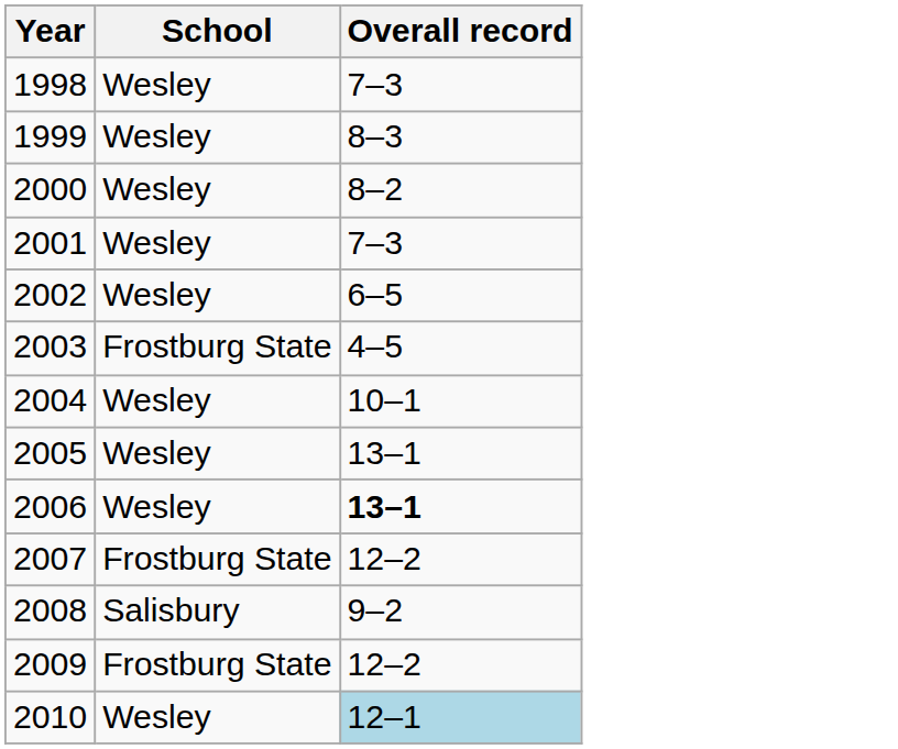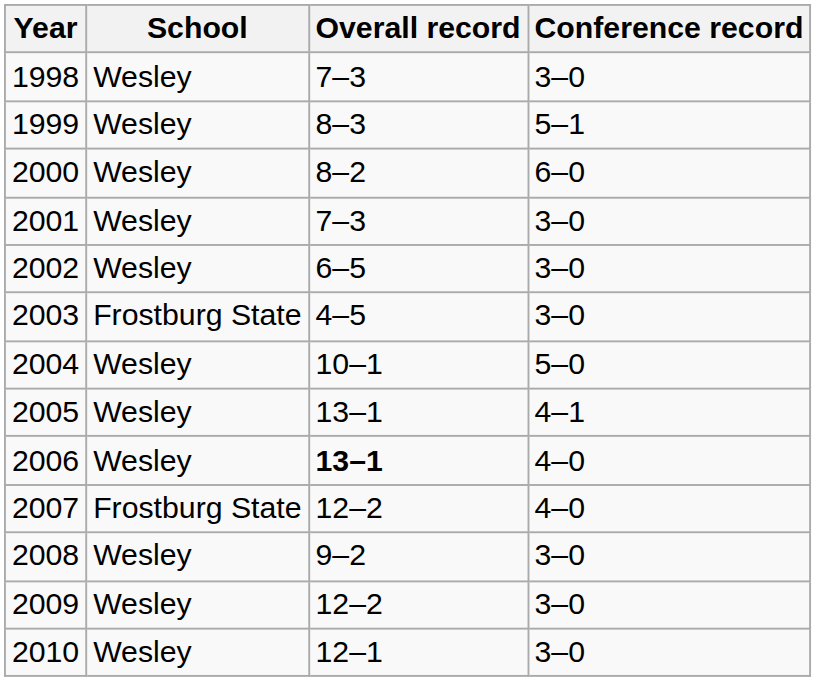+ column: Conference record | 3–0 | 5–1 | 6–0 | 3–0 | 3–0 | 3–0 | 5–0 | 4–1 | 4–0 | 4–0 | 3–0 | 3–0 | 3–0
2008 | School: Salisbury -> Wesley
2009 | School: Frostburg State -> Wesley
2010 | Overall record: lightblue background -> no background
